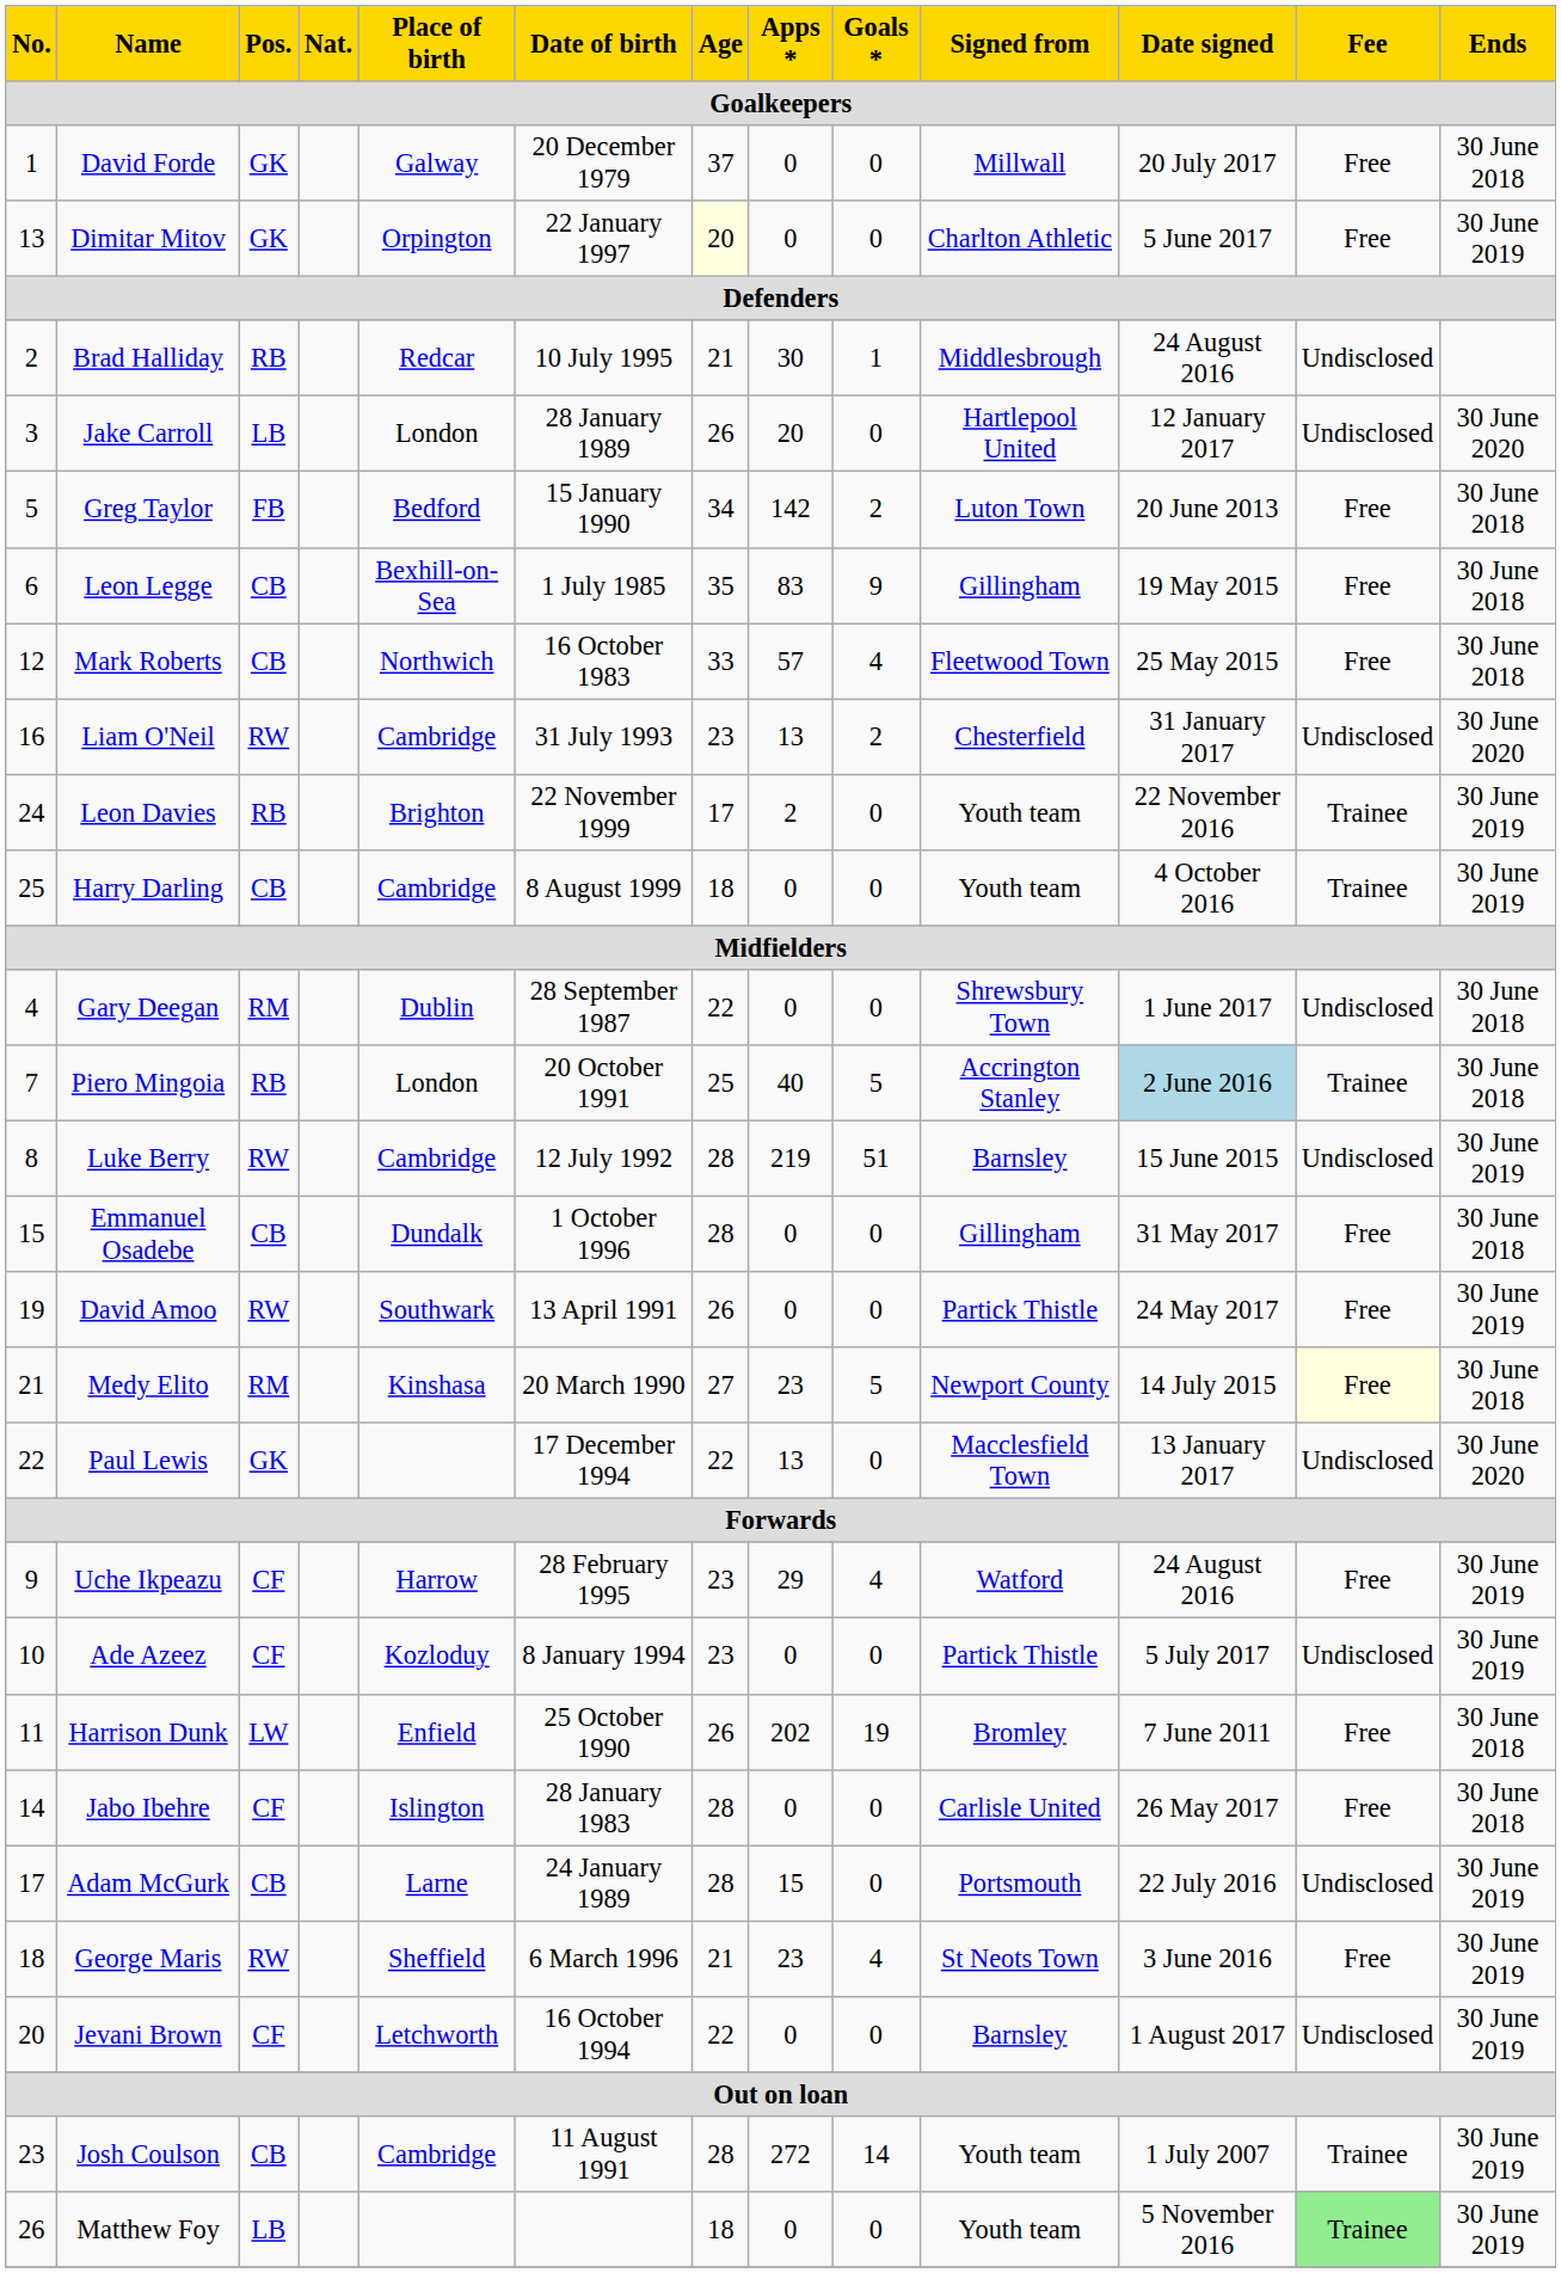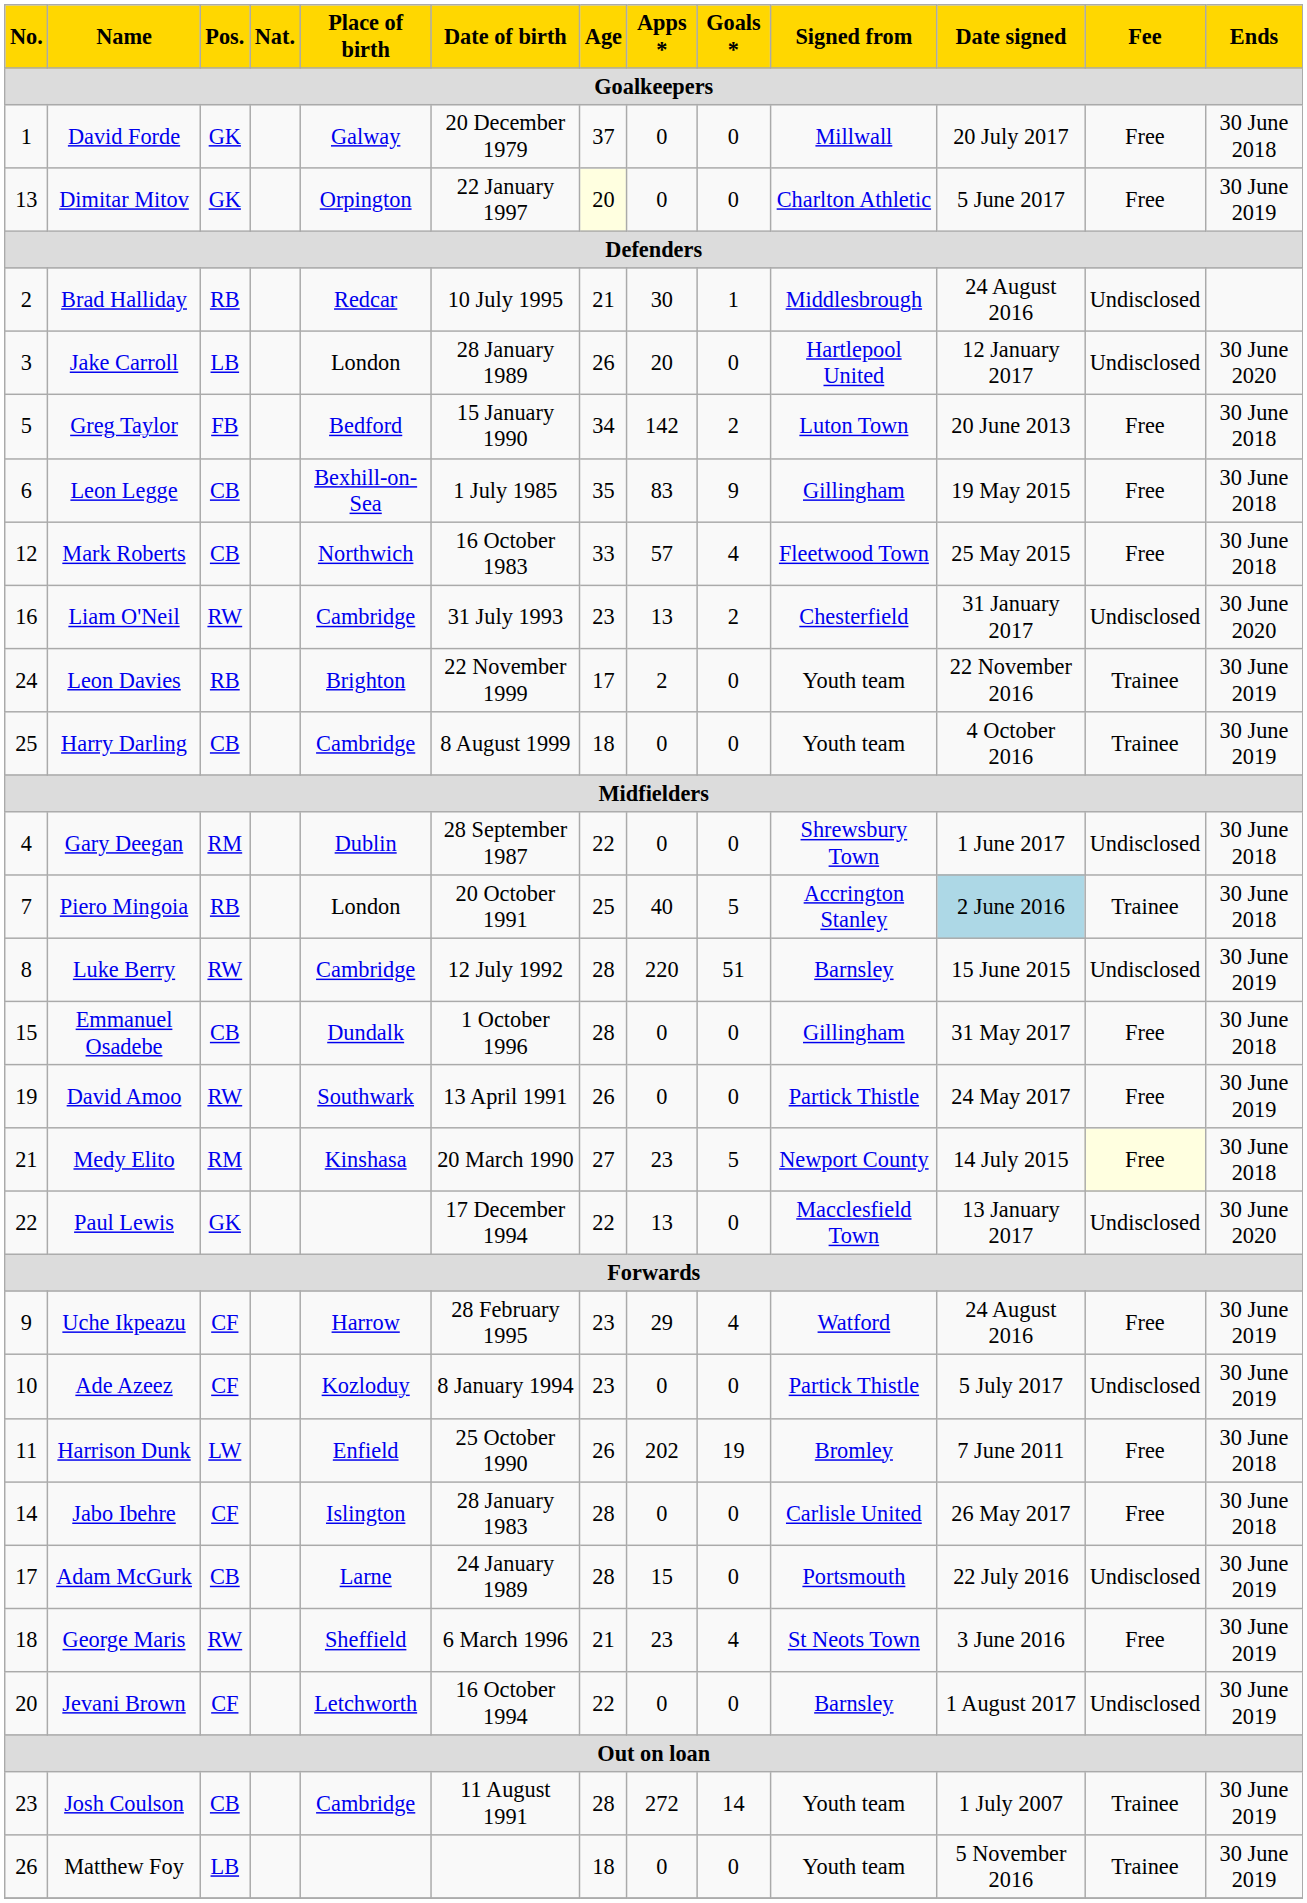Luke Berry | Apps *: 219 -> 220
Matthew Foy | Fee: lightgreen background -> no background
